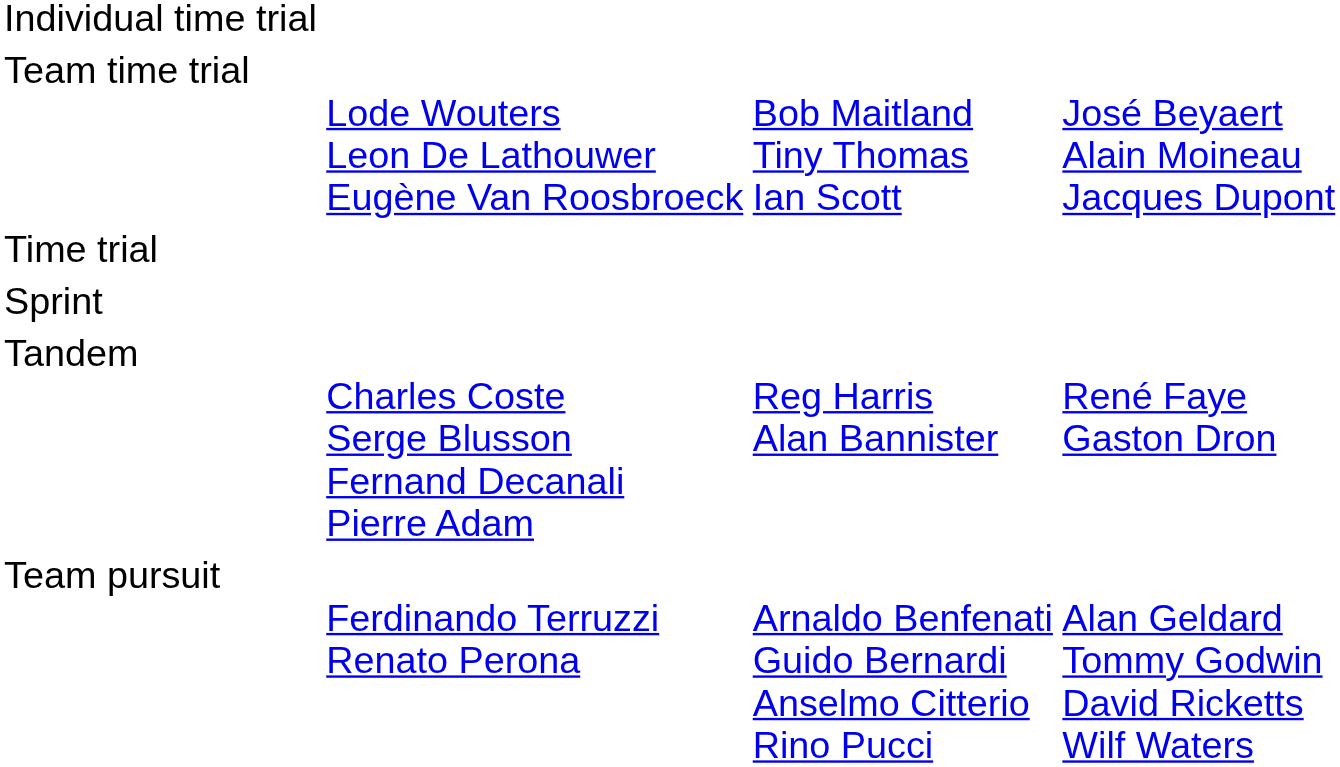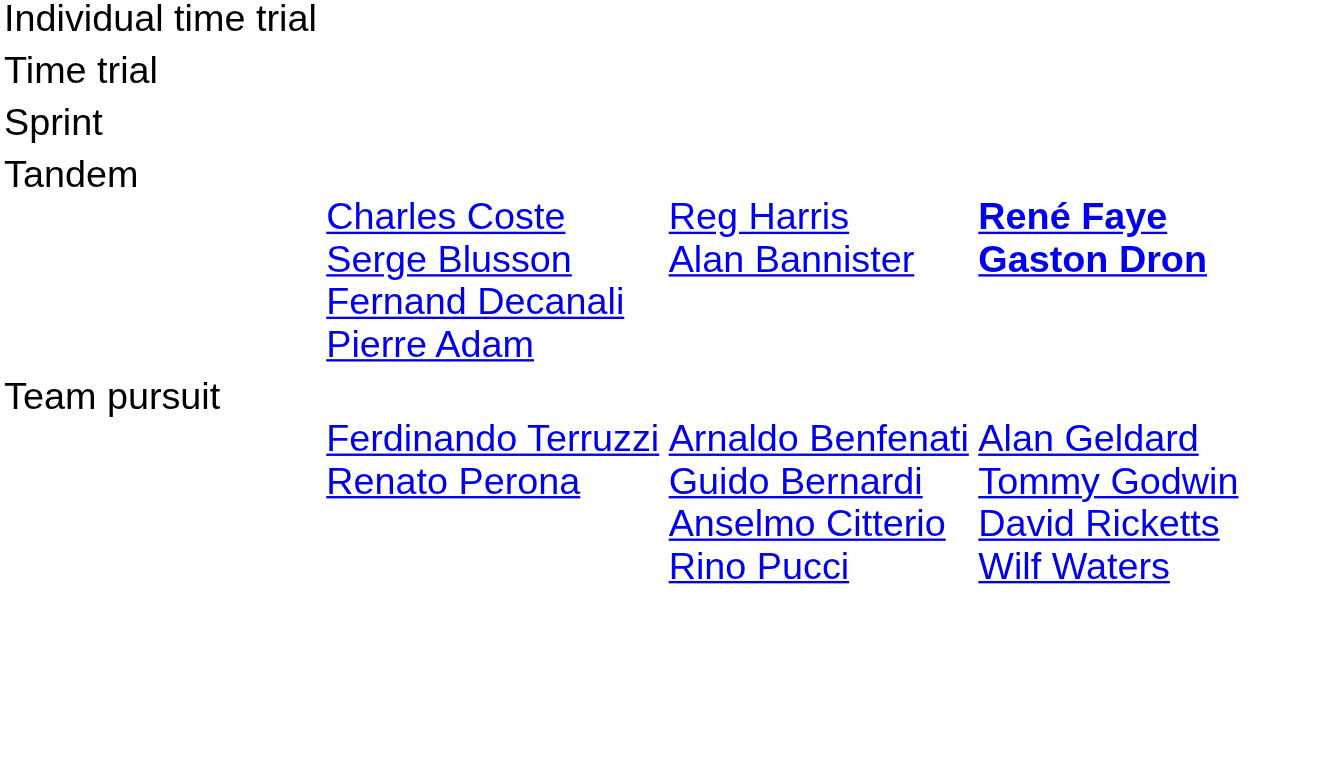- row: Team time trial | Lode Wouters Leon De Lathouwer Eugène Van Roosbroeck | Bob Maitland Tiny Thomas Ian Scott | José Beyaert Alain Moineau Jacques Dupont
Tandem | column 4: normal -> bold
